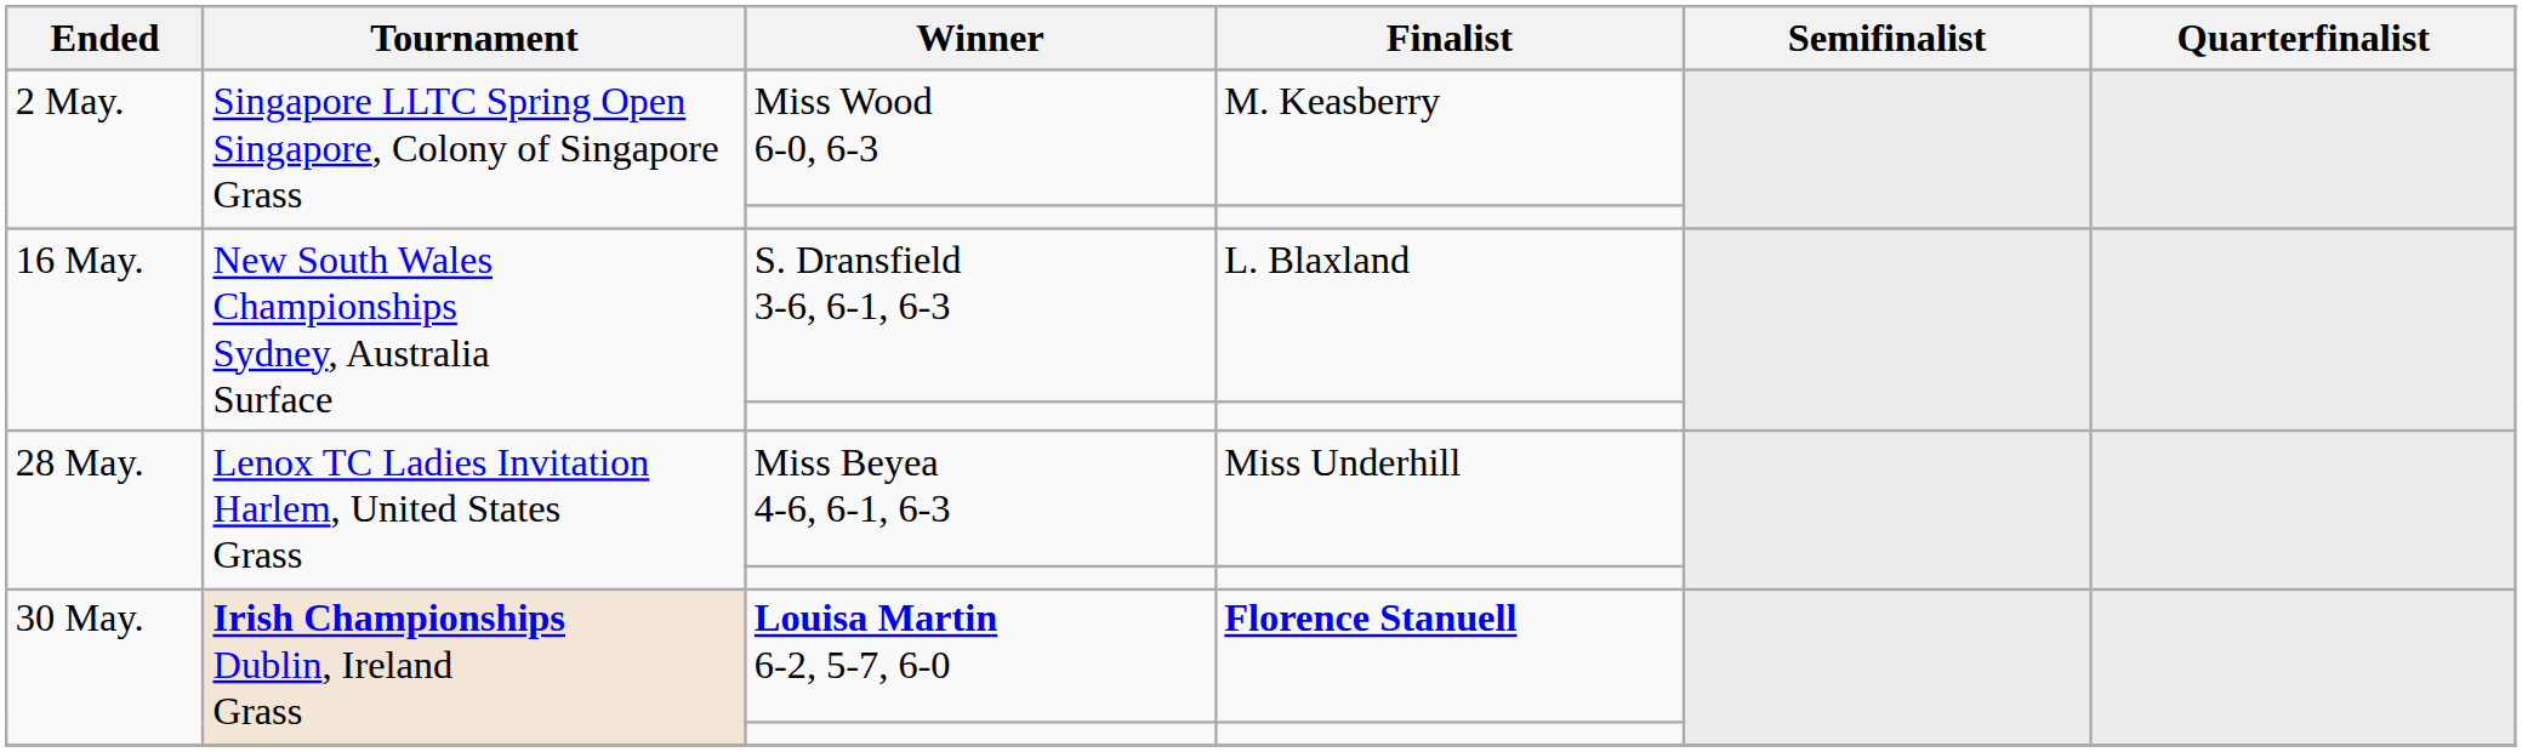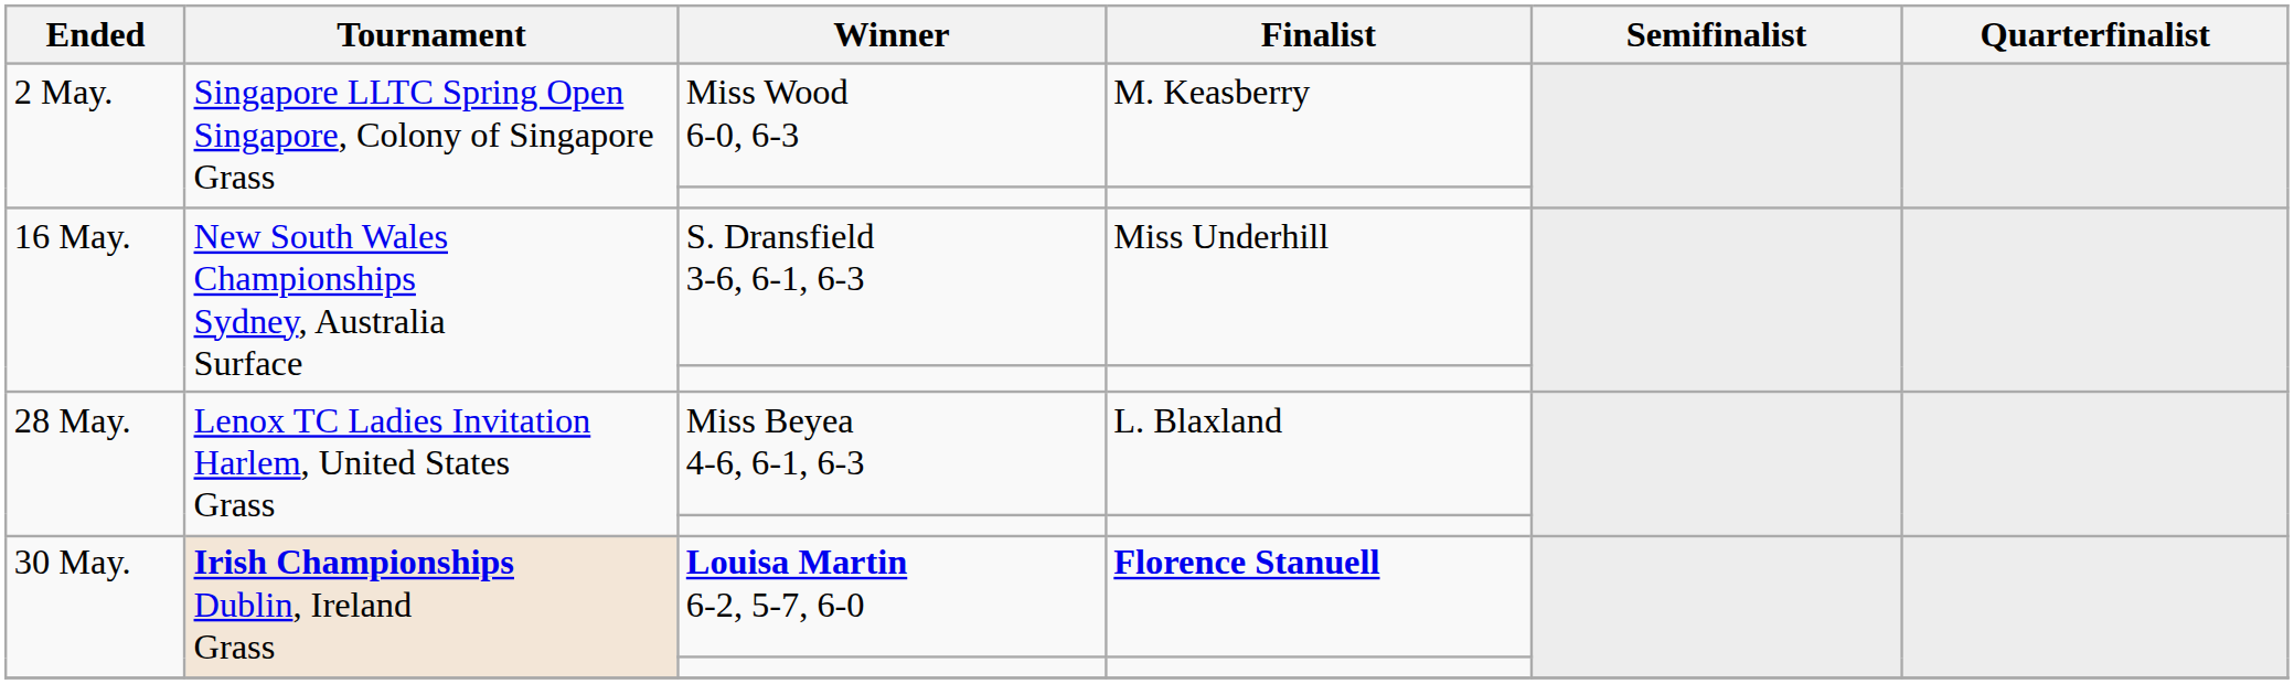S. Dransfield 3-6, 6-1, 6-3 | Finalist: L. Blaxland -> Miss Underhill
Miss Beyea 4-6, 6-1, 6-3 | Finalist: Miss Underhill -> L. Blaxland
